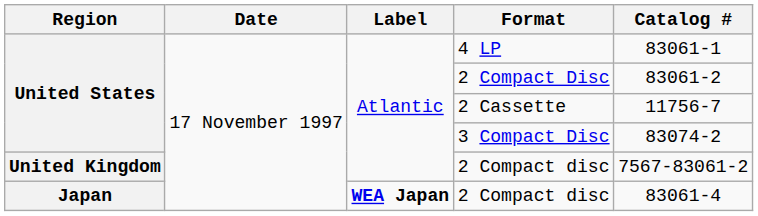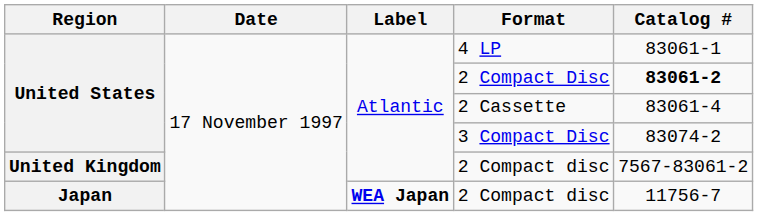2 Compact Disc | Catalog #: normal -> bold
2 Cassette | Catalog #: 11756-7 -> 83061-4
Japan / 2 Compact disc | Catalog #: 83061-4 -> 11756-7
